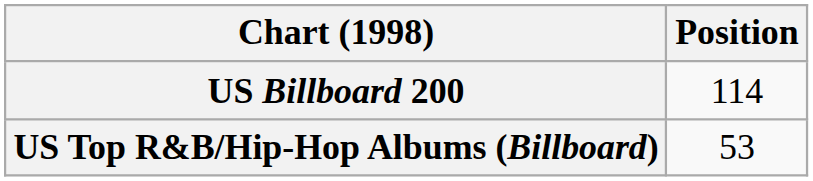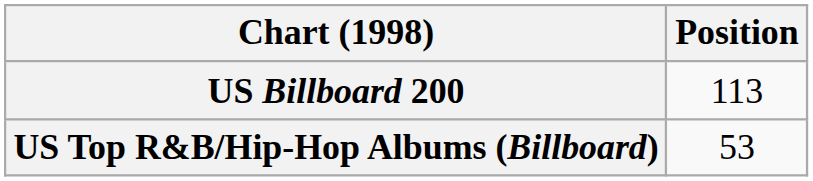US Billboard 200 | Position: 114 -> 113
